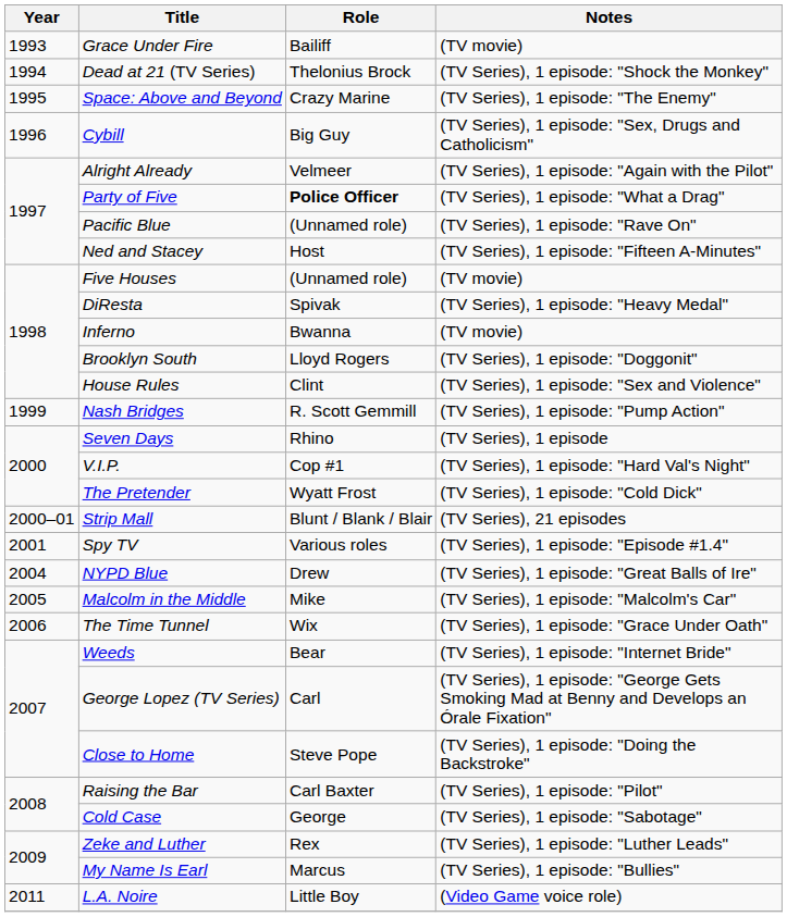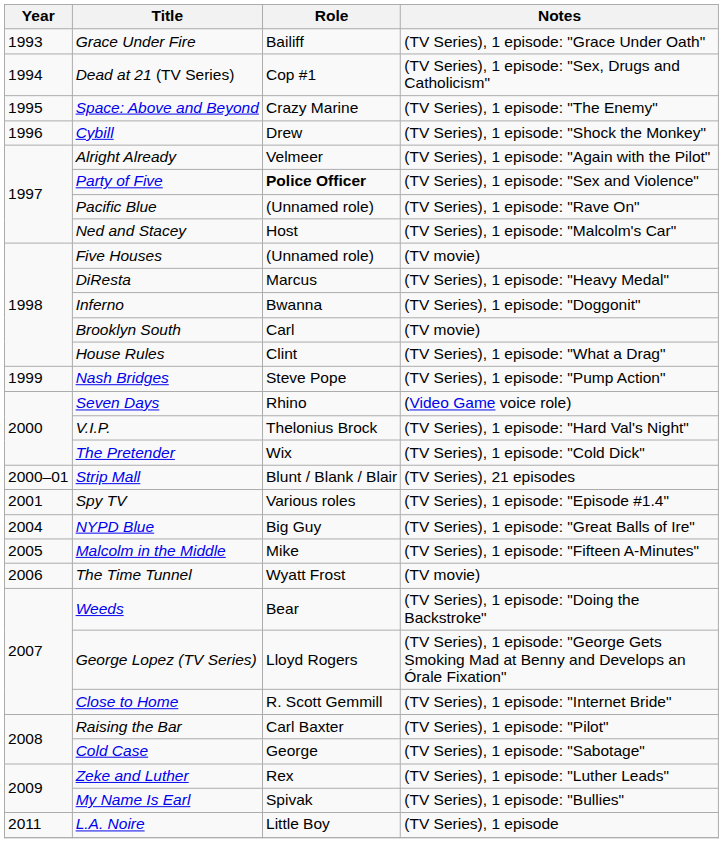Grace Under Fire | Notes: (TV movie) -> (TV Series), 1 episode: "Grace Under Oath"
Dead at 21 (TV Series) | Role: Thelonius Brock -> Cop #1
Dead at 21 (TV Series) | Notes: (TV Series), 1 episode: "Shock the Monkey" -> (TV Series), 1 episode: "Sex, Drugs and Catholicism"
Cybill | Role: Big Guy -> Drew
Cybill | Notes: (TV Series), 1 episode: "Sex, Drugs and Catholicism" -> (TV Series), 1 episode: "Shock the Monkey"
Party of Five | Notes: (TV Series), 1 episode: "What a Drag" -> (TV Series), 1 episode: "Sex and Violence"
Ned and Stacey | Notes: (TV Series), 1 episode: "Fifteen A-Minutes" -> (TV Series), 1 episode: "Malcolm's Car"
DiResta | Role: Spivak -> Marcus
Inferno | Notes: (TV movie) -> (TV Series), 1 episode: "Doggonit"
Brooklyn South | Role: Lloyd Rogers -> Carl
Brooklyn South | Notes: (TV Series), 1 episode: "Doggonit" -> (TV movie)
House Rules | Notes: (TV Series), 1 episode: "Sex and Violence" -> (TV Series), 1 episode: "What a Drag"
Nash Bridges | Role: R. Scott Gemmill -> Steve Pope
Seven Days | Notes: (TV Series), 1 episode -> (Video Game voice role)
V.I.P. | Role: Cop #1 -> Thelonius Brock
The Pretender | Role: Wyatt Frost -> Wix
NYPD Blue | Role: Drew -> Big Guy
Malcolm in the Middle | Notes: (TV Series), 1 episode: "Malcolm's Car" -> (TV Series), 1 episode: "Fifteen A-Minutes"
The Time Tunnel | Role: Wix -> Wyatt Frost
The Time Tunnel | Notes: (TV Series), 1 episode: "Grace Under Oath" -> (TV movie)
Weeds | Notes: (TV Series), 1 episode: "Internet Bride" -> (TV Series), 1 episode: "Doing the Backstroke"
George Lopez (TV Series) | Role: Carl -> Lloyd Rogers
Close to Home | Role: Steve Pope -> R. Scott Gemmill
Close to Home | Notes: (TV Series), 1 episode: "Doing the Backstroke" -> (TV Series), 1 episode: "Internet Bride"
My Name Is Earl | Role: Marcus -> Spivak
L.A. Noire | Notes: (Video Game voice role) -> (TV Series), 1 episode
